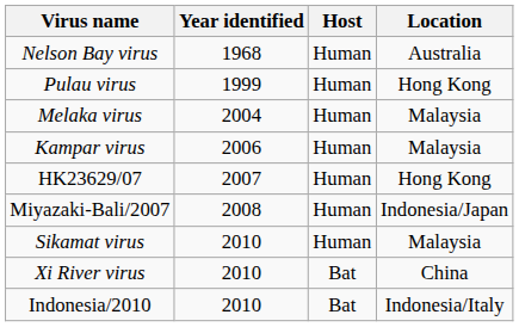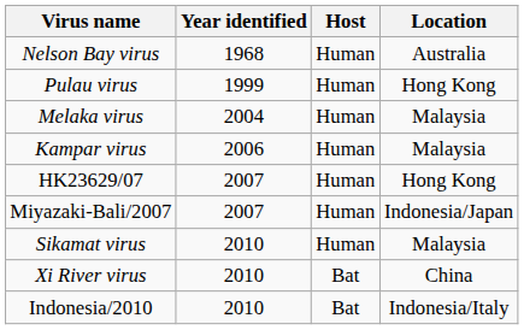Miyazaki-Bali/2007 | Year identified: 2008 -> 2007
